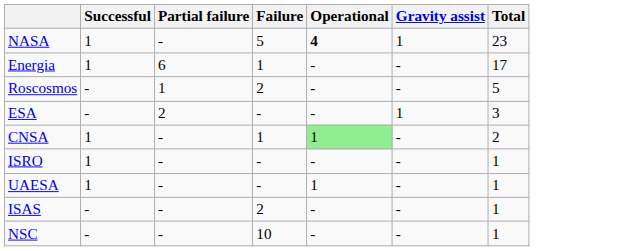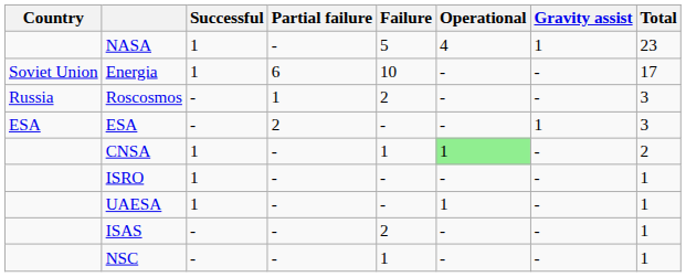+ column: Country | Soviet Union | Russia | ESA
NASA | Operational: bold -> normal
Energia | Failure: 1 -> 10
Roscosmos | Total: 5 -> 3
NSC | Failure: 10 -> 1
